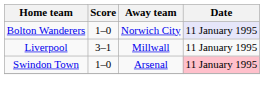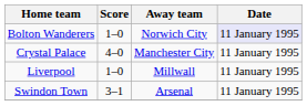+ row: Crystal Palace | 4–0 | Manchester City | 11 January 1995
Liverpool | Score: 3–1 -> 1–0
Swindon Town | Score: 1–0 -> 3–1
Swindon Town | Date: pink background -> no background
